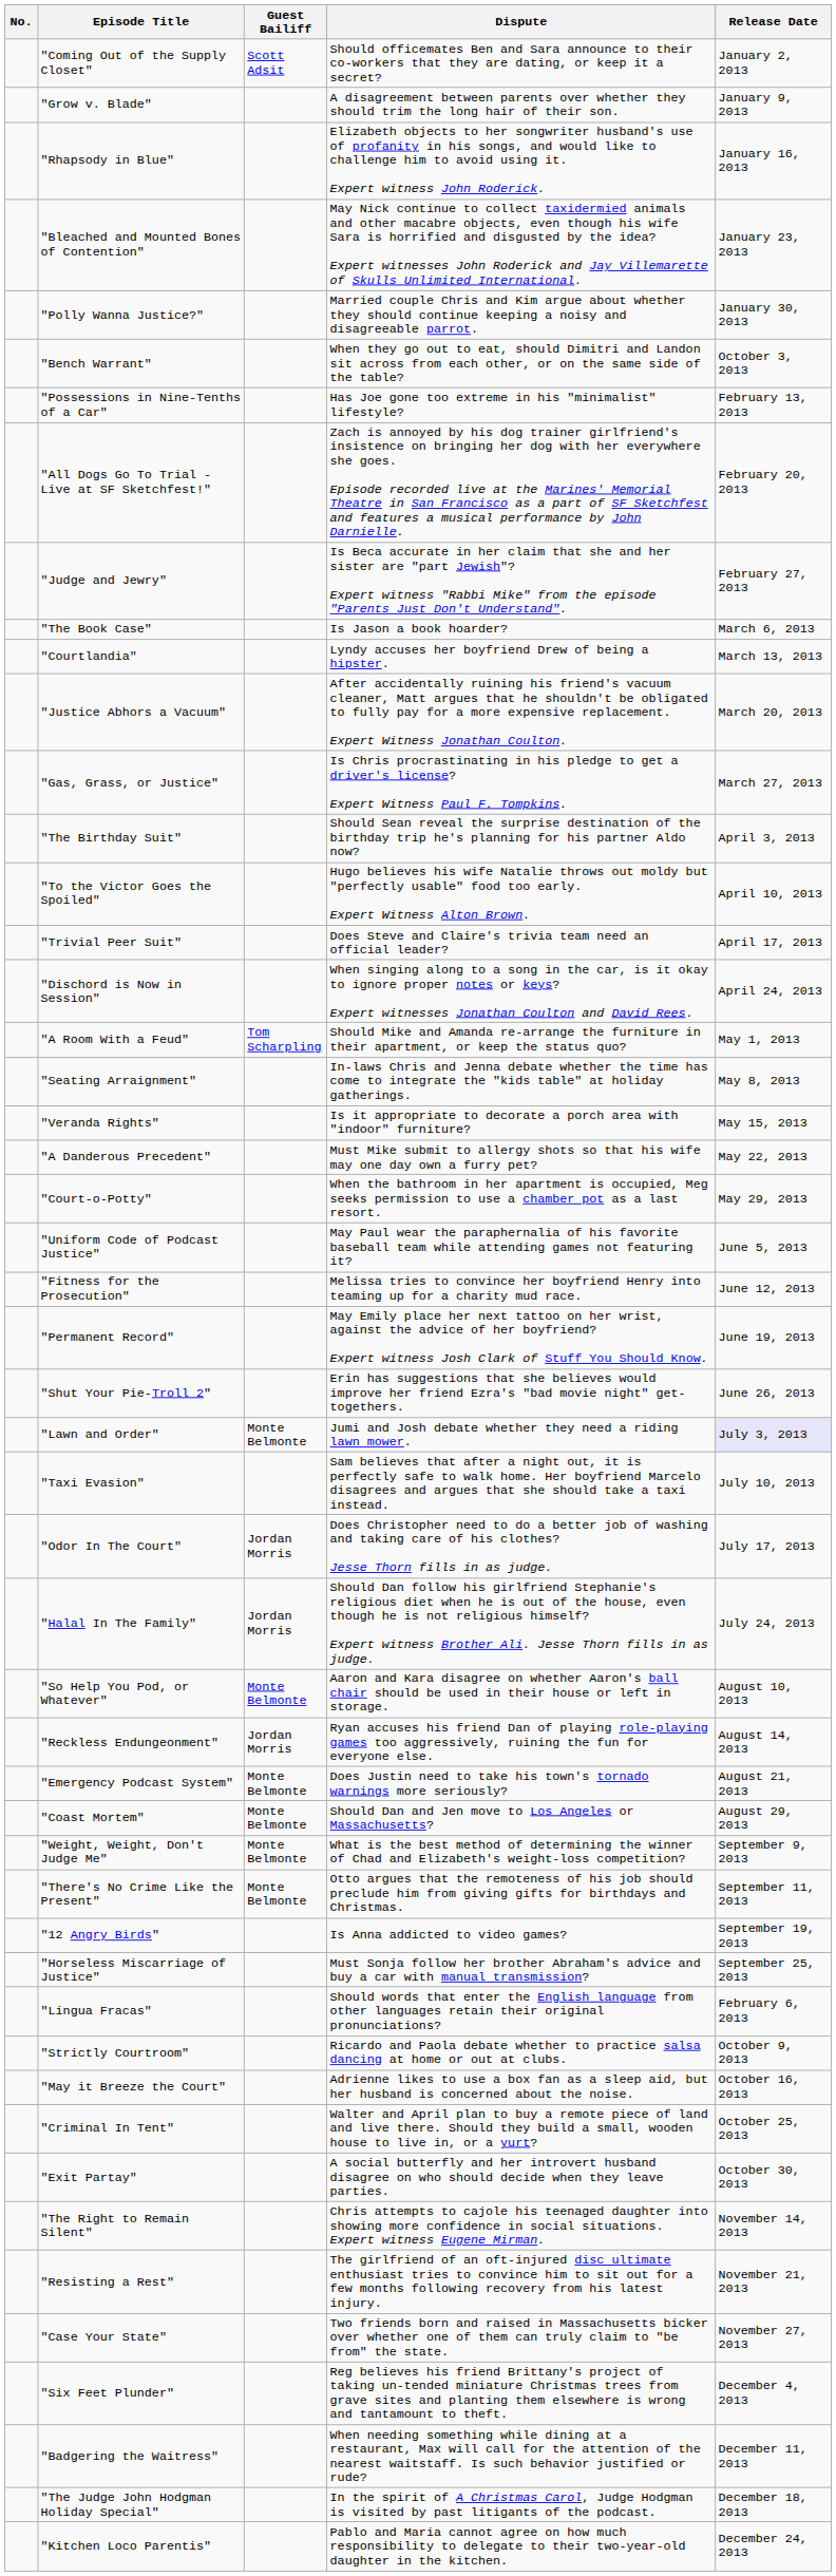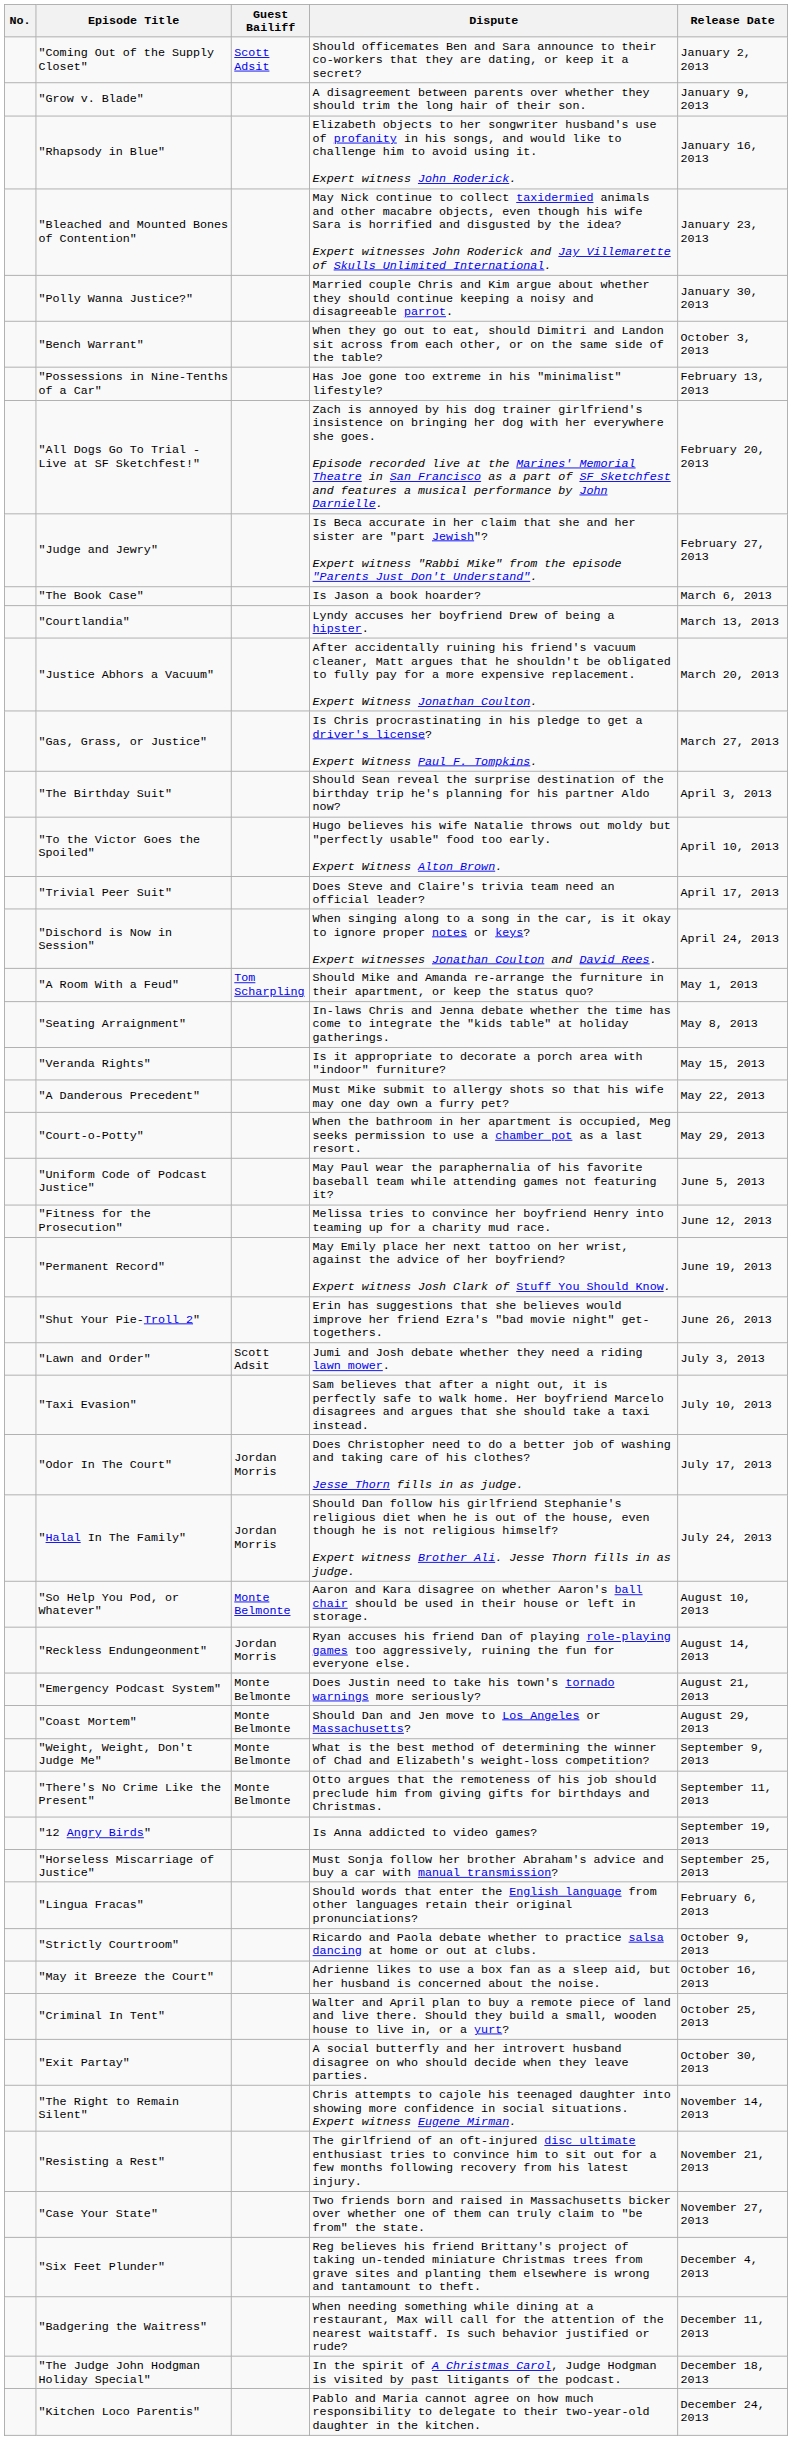"Lawn and Order" | Guest Bailiff: Monte Belmonte -> Scott Adsit
"Lawn and Order" | Release Date: lavender background -> no background
